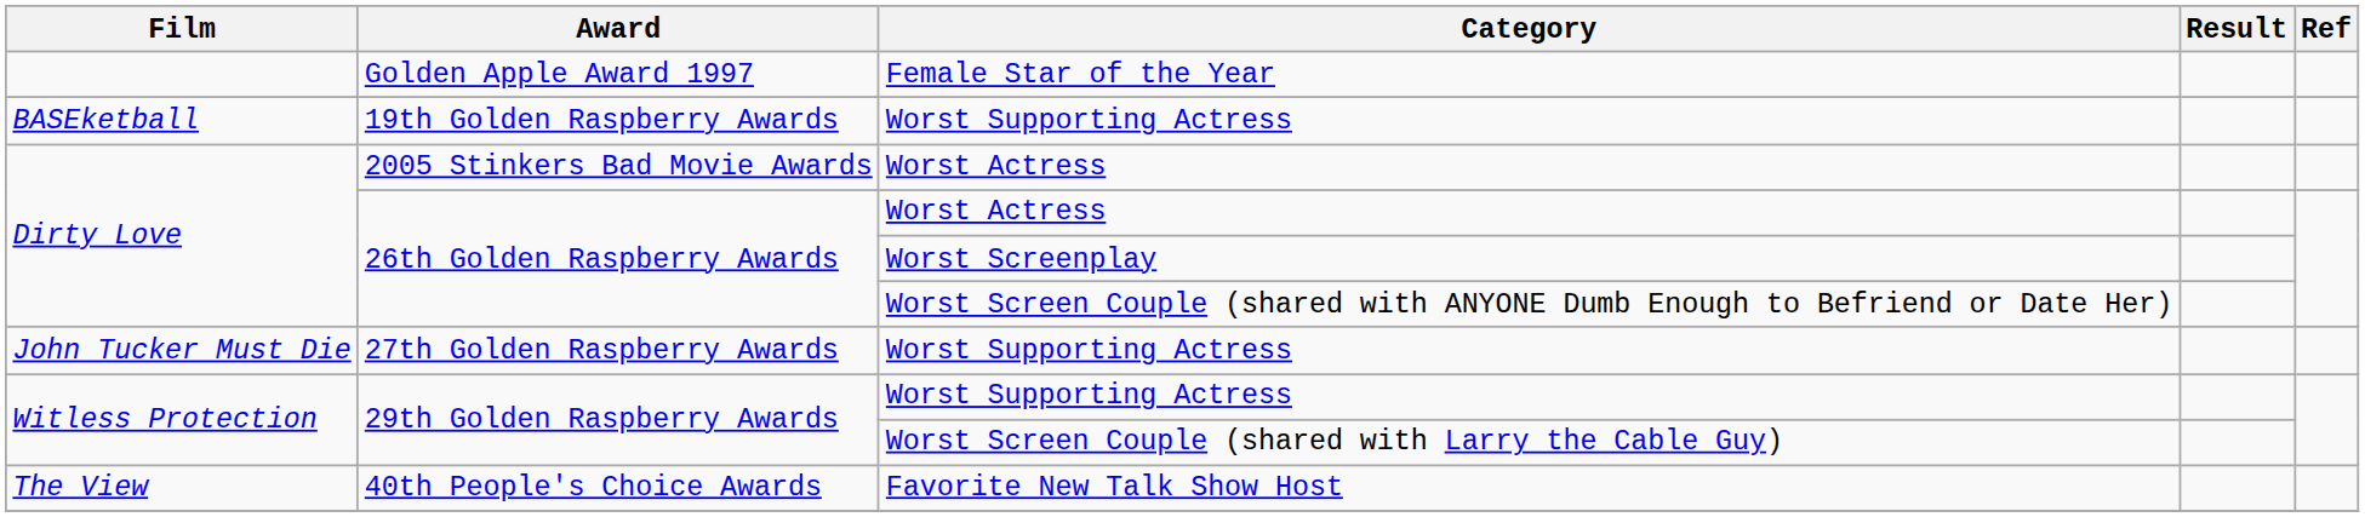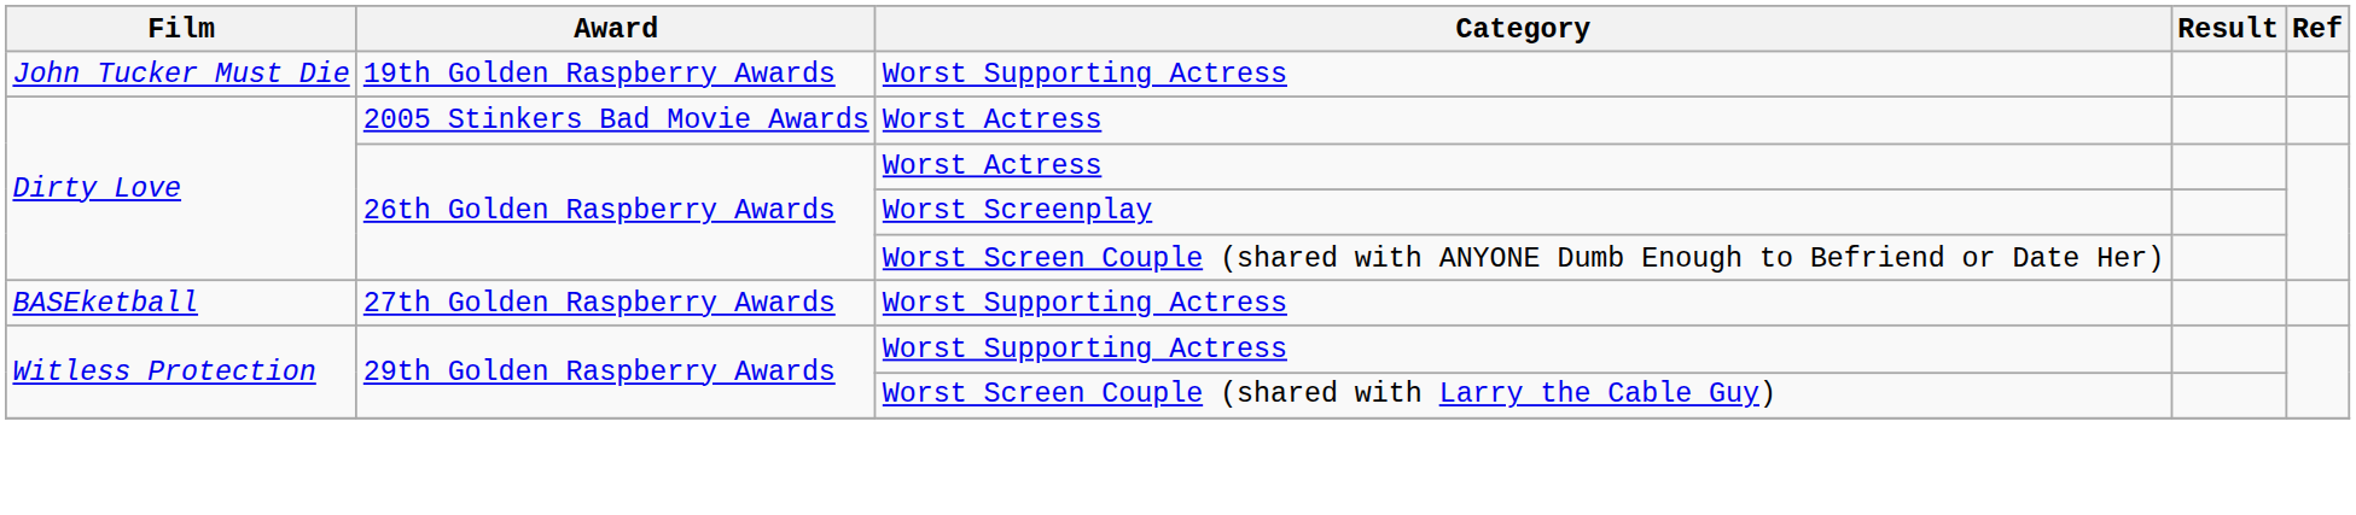- row: Golden Apple Award 1997 | Female Star of the Year
19th Golden Raspberry Awards | Film: BASEketball -> John Tucker Must Die
27th Golden Raspberry Awards | Film: John Tucker Must Die -> BASEketball
- row: The View | 40th People's Choice Awards | Favorite New Talk Show Host
